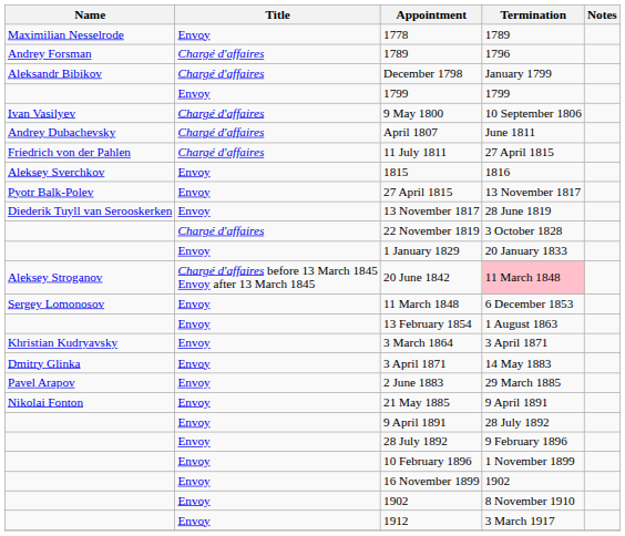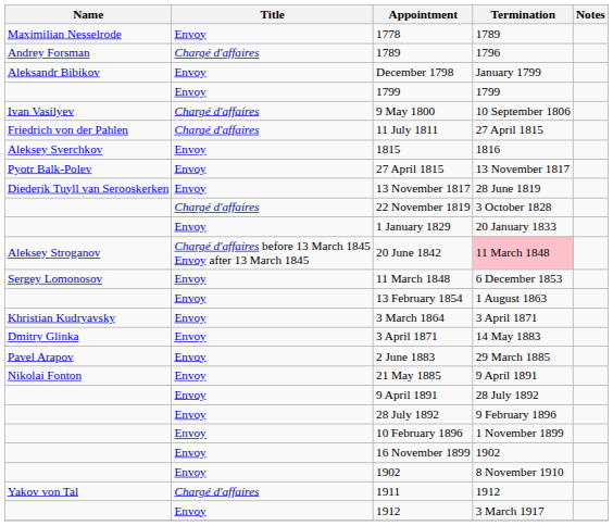December 1798 | Title: Chargé d'affaires -> Envoy
- row: Andrey Dubachevsky | Chargé d'affaires | April 1807 | June 1811
+ row: Yakov von Tal | Chargé d'affaires | 1911 | 1912
